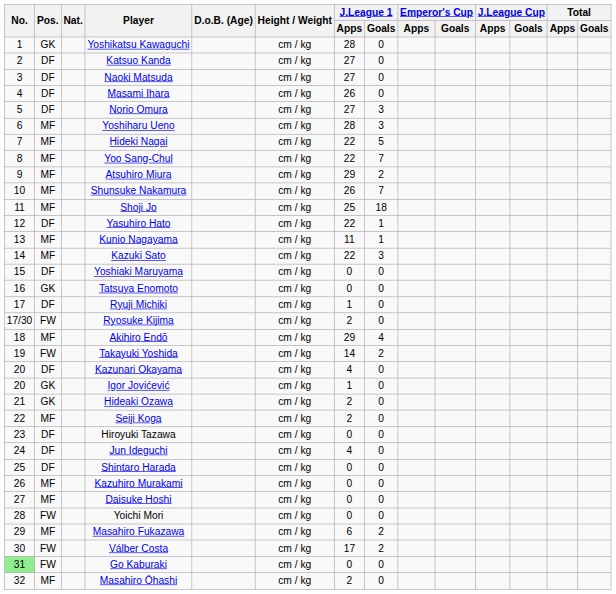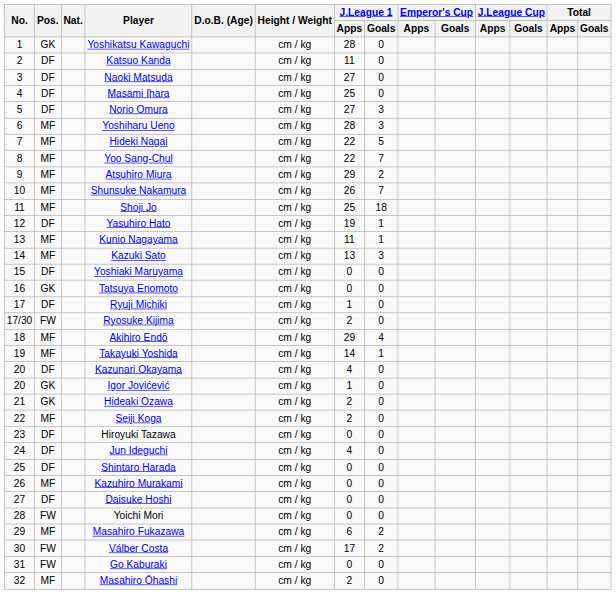Katsuo Kanda | J.League 1 / Apps: 27 -> 11
Masami Ihara | J.League 1 / Apps: 26 -> 25
Yasuhiro Hato | J.League 1 / Apps: 22 -> 19
Kazuki Sato | J.League 1 / Apps: 22 -> 13
Takayuki Yoshida | Pos.: FW -> MF
Takayuki Yoshida | J.League 1 / Goals: 2 -> 1
Daisuke Hoshi | Pos.: MF -> DF
Go Kaburaki | No.: lightgreen background -> no background
